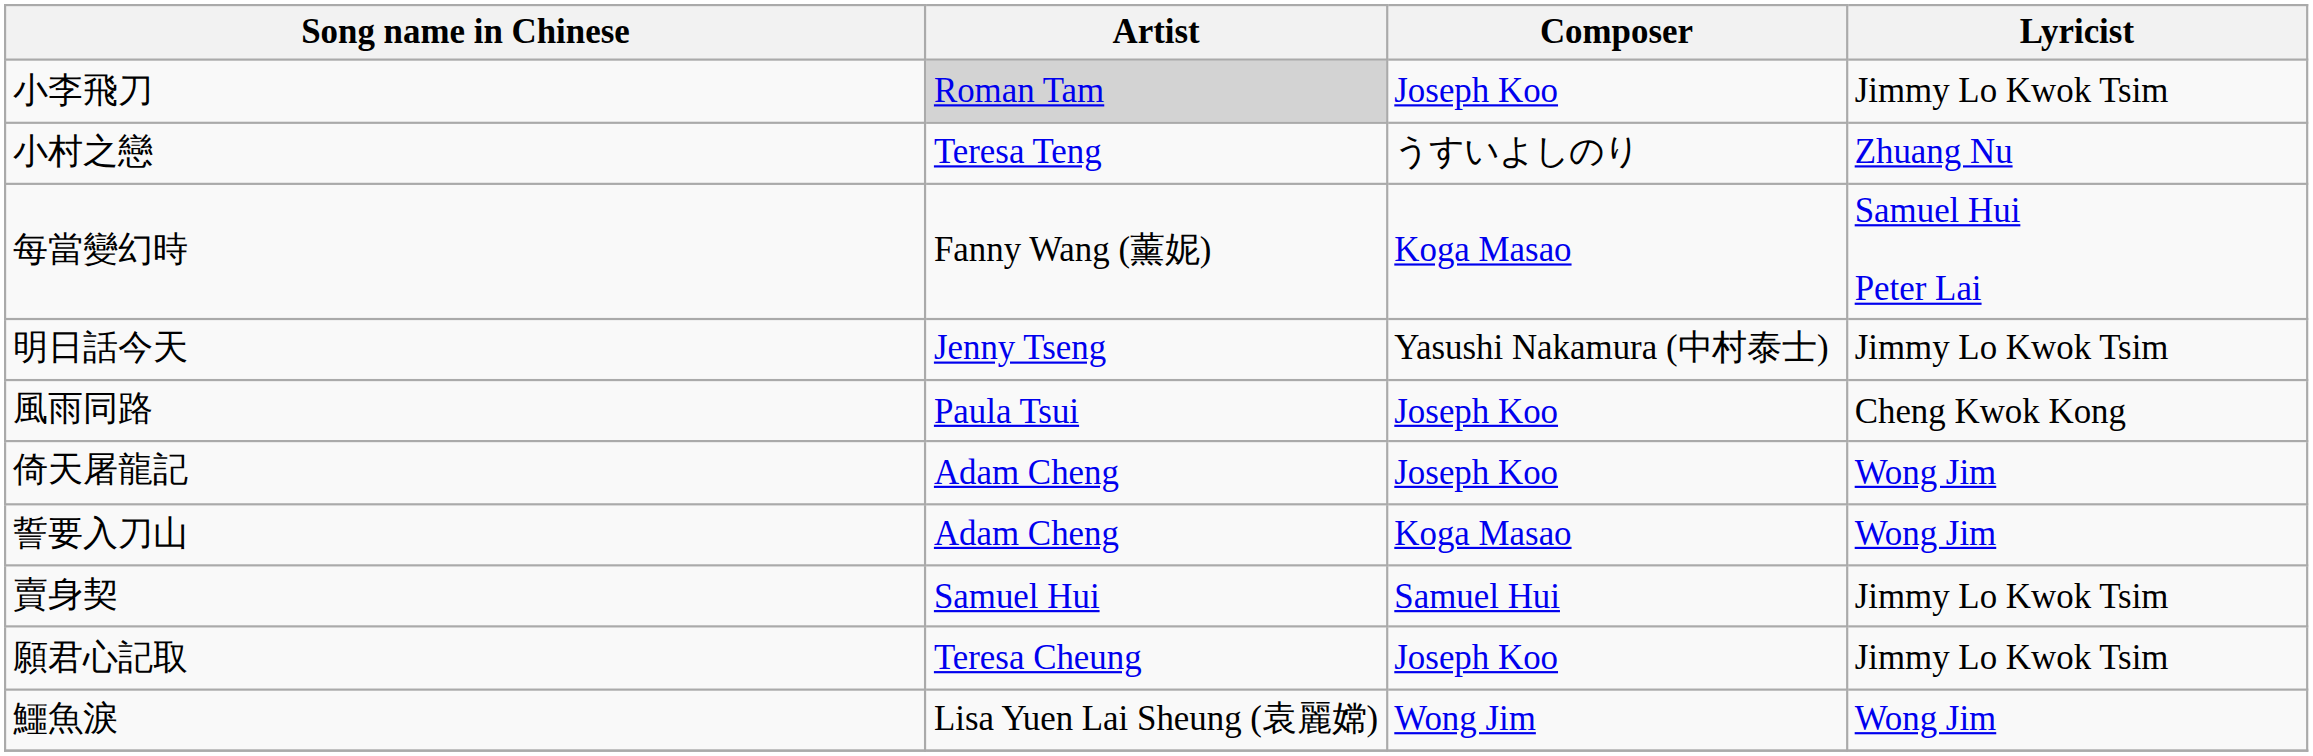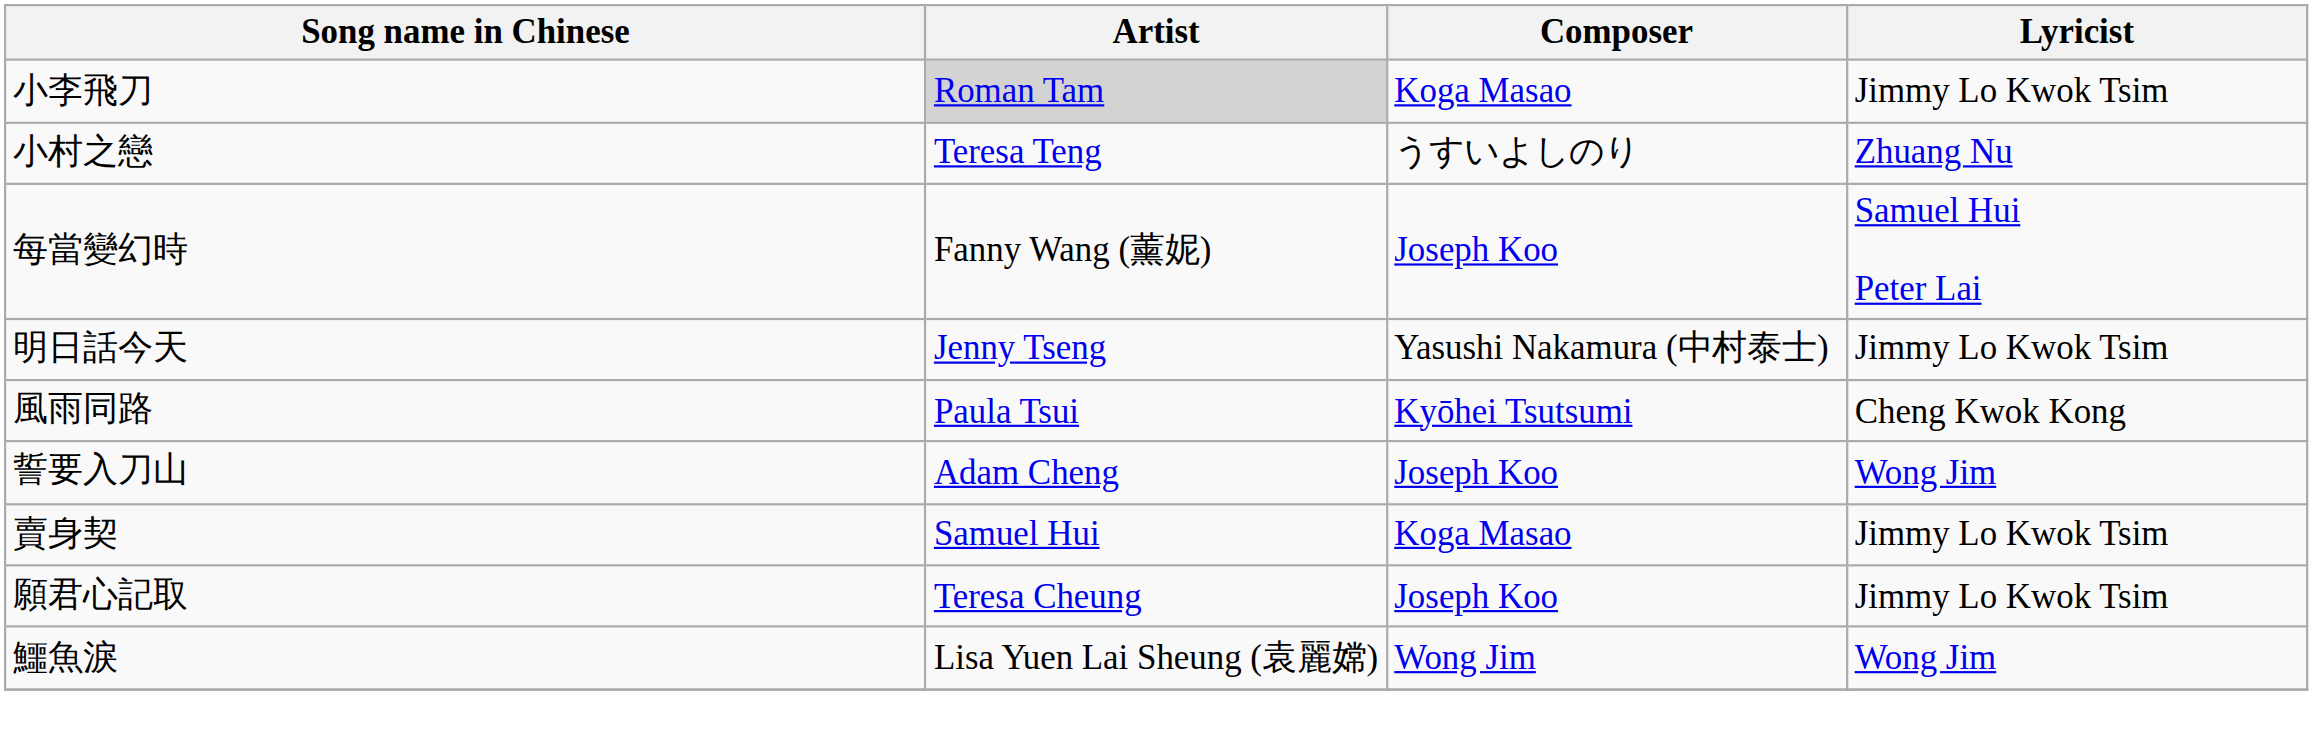小李飛刀 | Composer: Joseph Koo -> Koga Masao
每當變幻時 | Composer: Koga Masao -> Joseph Koo
風雨同路 | Composer: Joseph Koo -> Kyōhei Tsutsumi
- row: 倚天屠龍記 | Adam Cheng | Joseph Koo | Wong Jim
誓要入刀山 | Composer: Koga Masao -> Joseph Koo
賣身契 | Composer: Samuel Hui -> Koga Masao
